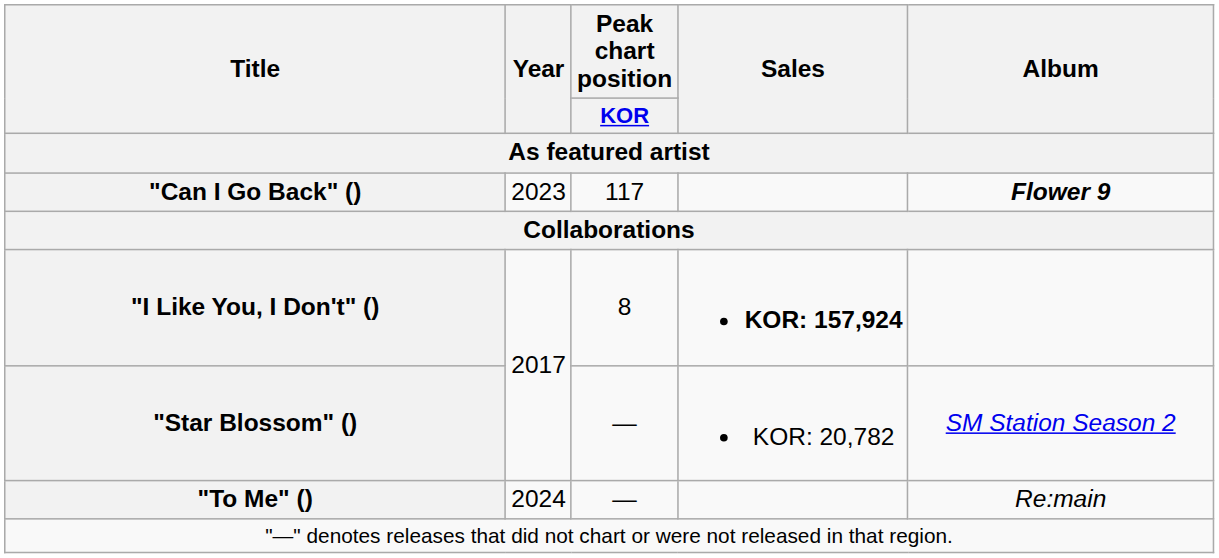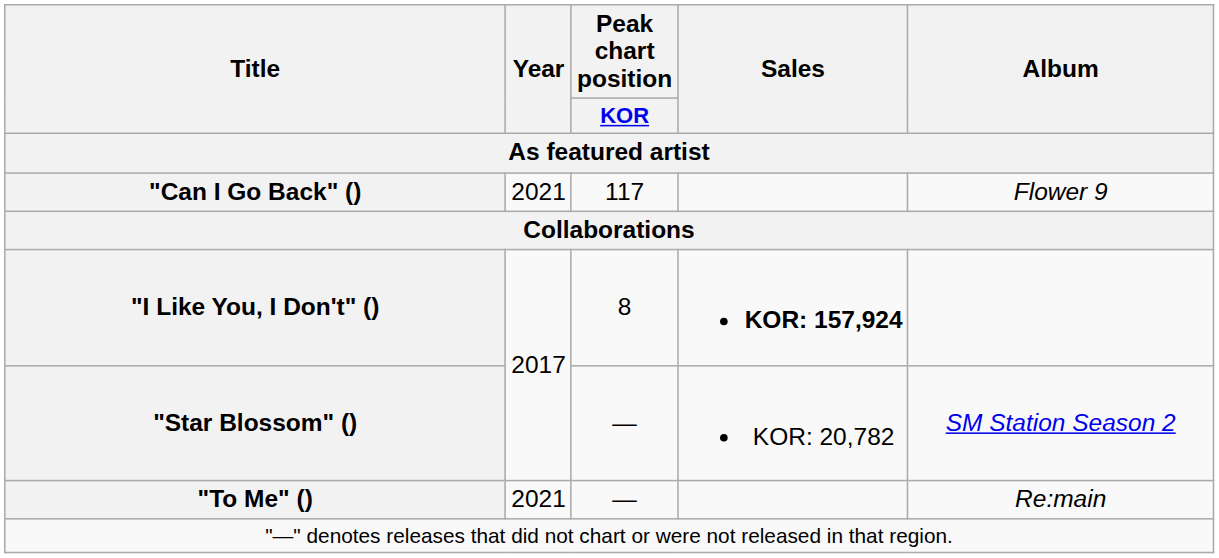"Can I Go Back" () | Year: 2023 -> 2021
"Can I Go Back" () | Album: bold -> normal
"To Me" () | Year: 2024 -> 2021
